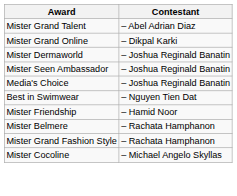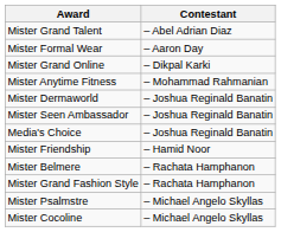+ row: Mister Formal Wear | – Aaron Day
+ row: Mister Anytime Fitness | – Mohammad Rahmanian
- row: Best in Swimwear | – Nguyen Tien Dat
+ row: Mister Psalmstre | – Michael Angelo Skyllas
